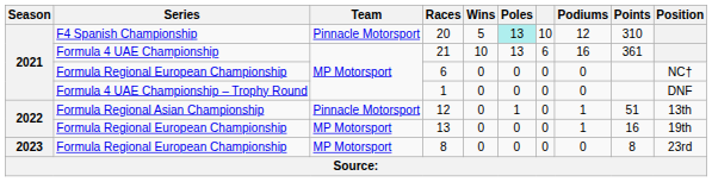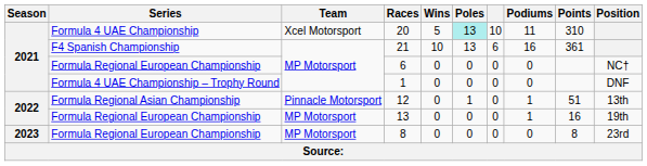20 | Series: F4 Spanish Championship -> Formula 4 UAE Championship
20 | Team: Pinnacle Motorsport -> Xcel Motorsport
20 | Podiums: 12 -> 11
21 | Series: Formula 4 UAE Championship -> F4 Spanish Championship
